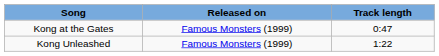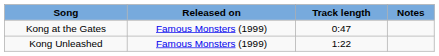+ column: Notes
